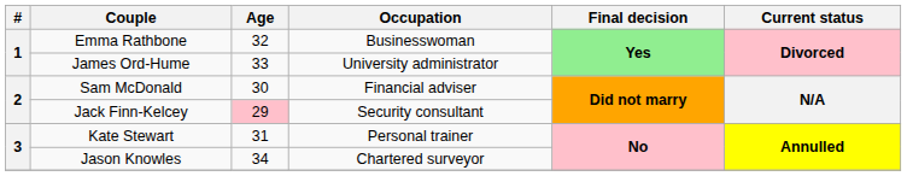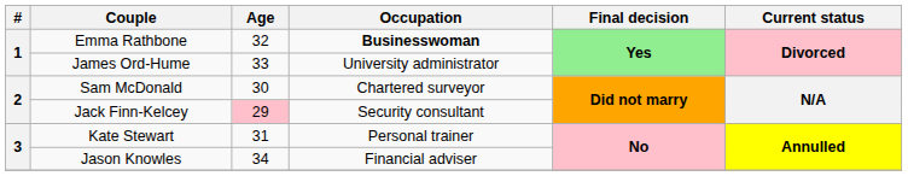Emma Rathbone | Occupation: normal -> bold
Sam McDonald | Occupation: Financial adviser -> Chartered surveyor
Jason Knowles | Occupation: Chartered surveyor -> Financial adviser
